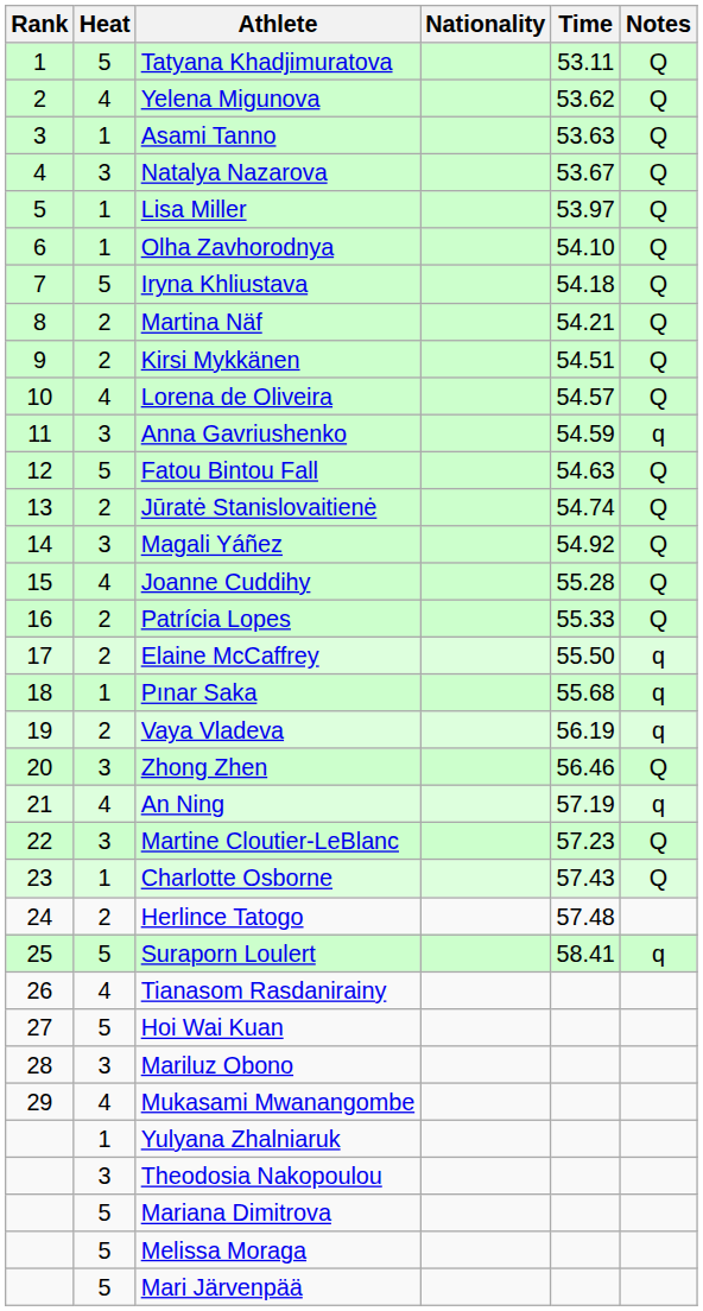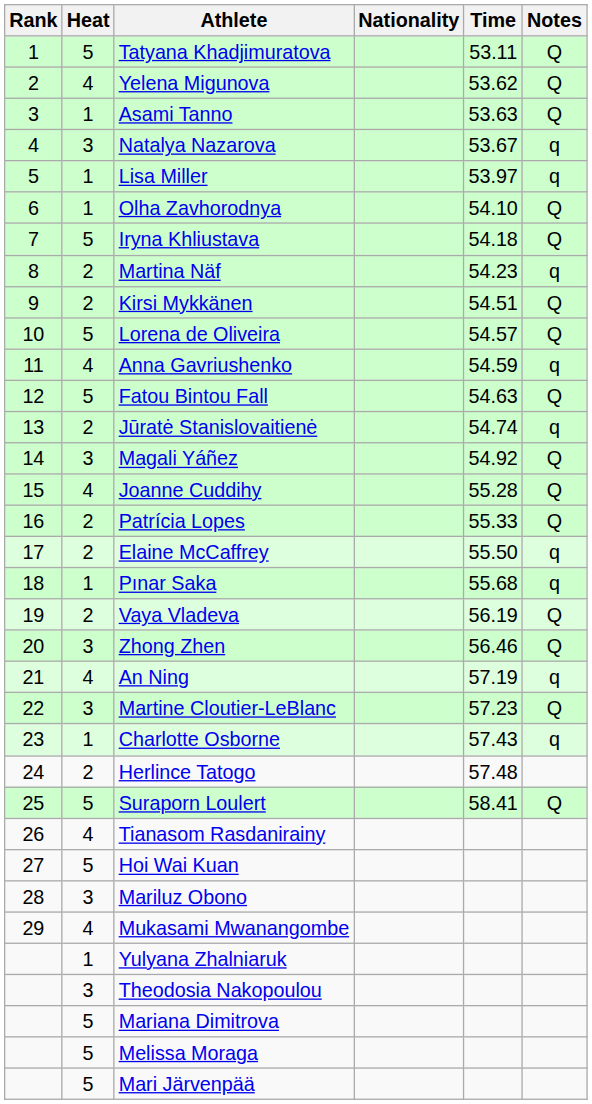Natalya Nazarova | Notes: Q -> q
Lisa Miller | Notes: Q -> q
Martina Näf | Time: 54.21 -> 54.23
Martina Näf | Notes: Q -> q
Lorena de Oliveira | Heat: 4 -> 5
Anna Gavriushenko | Heat: 3 -> 4
Jūratė Stanislovaitienė | Notes: Q -> q
Vaya Vladeva | Notes: q -> Q
Charlotte Osborne | Notes: Q -> q
Suraporn Loulert | Notes: q -> Q
